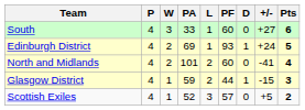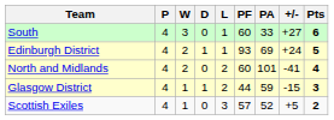columns swapped: D <-> PA
